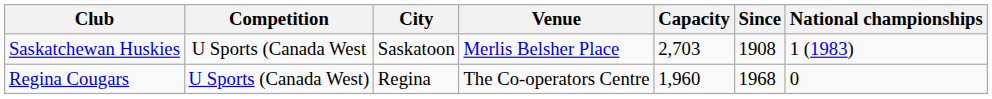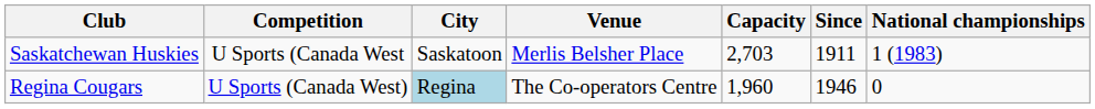Saskatchewan Huskies | Since: 1908 -> 1911
Regina Cougars | City: no background -> lightblue background
Regina Cougars | Since: 1968 -> 1946
